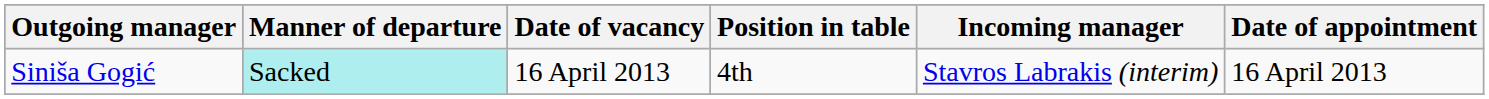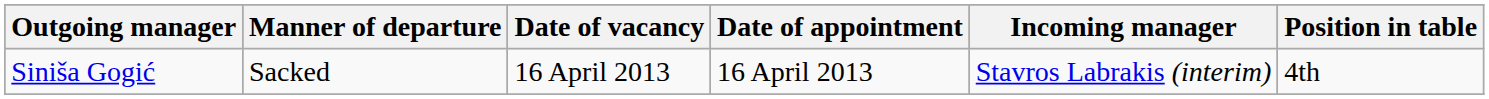columns swapped: Position in table <-> Date of appointment
Siniša Gogić | Manner of departure: paleturquoise background -> no background
